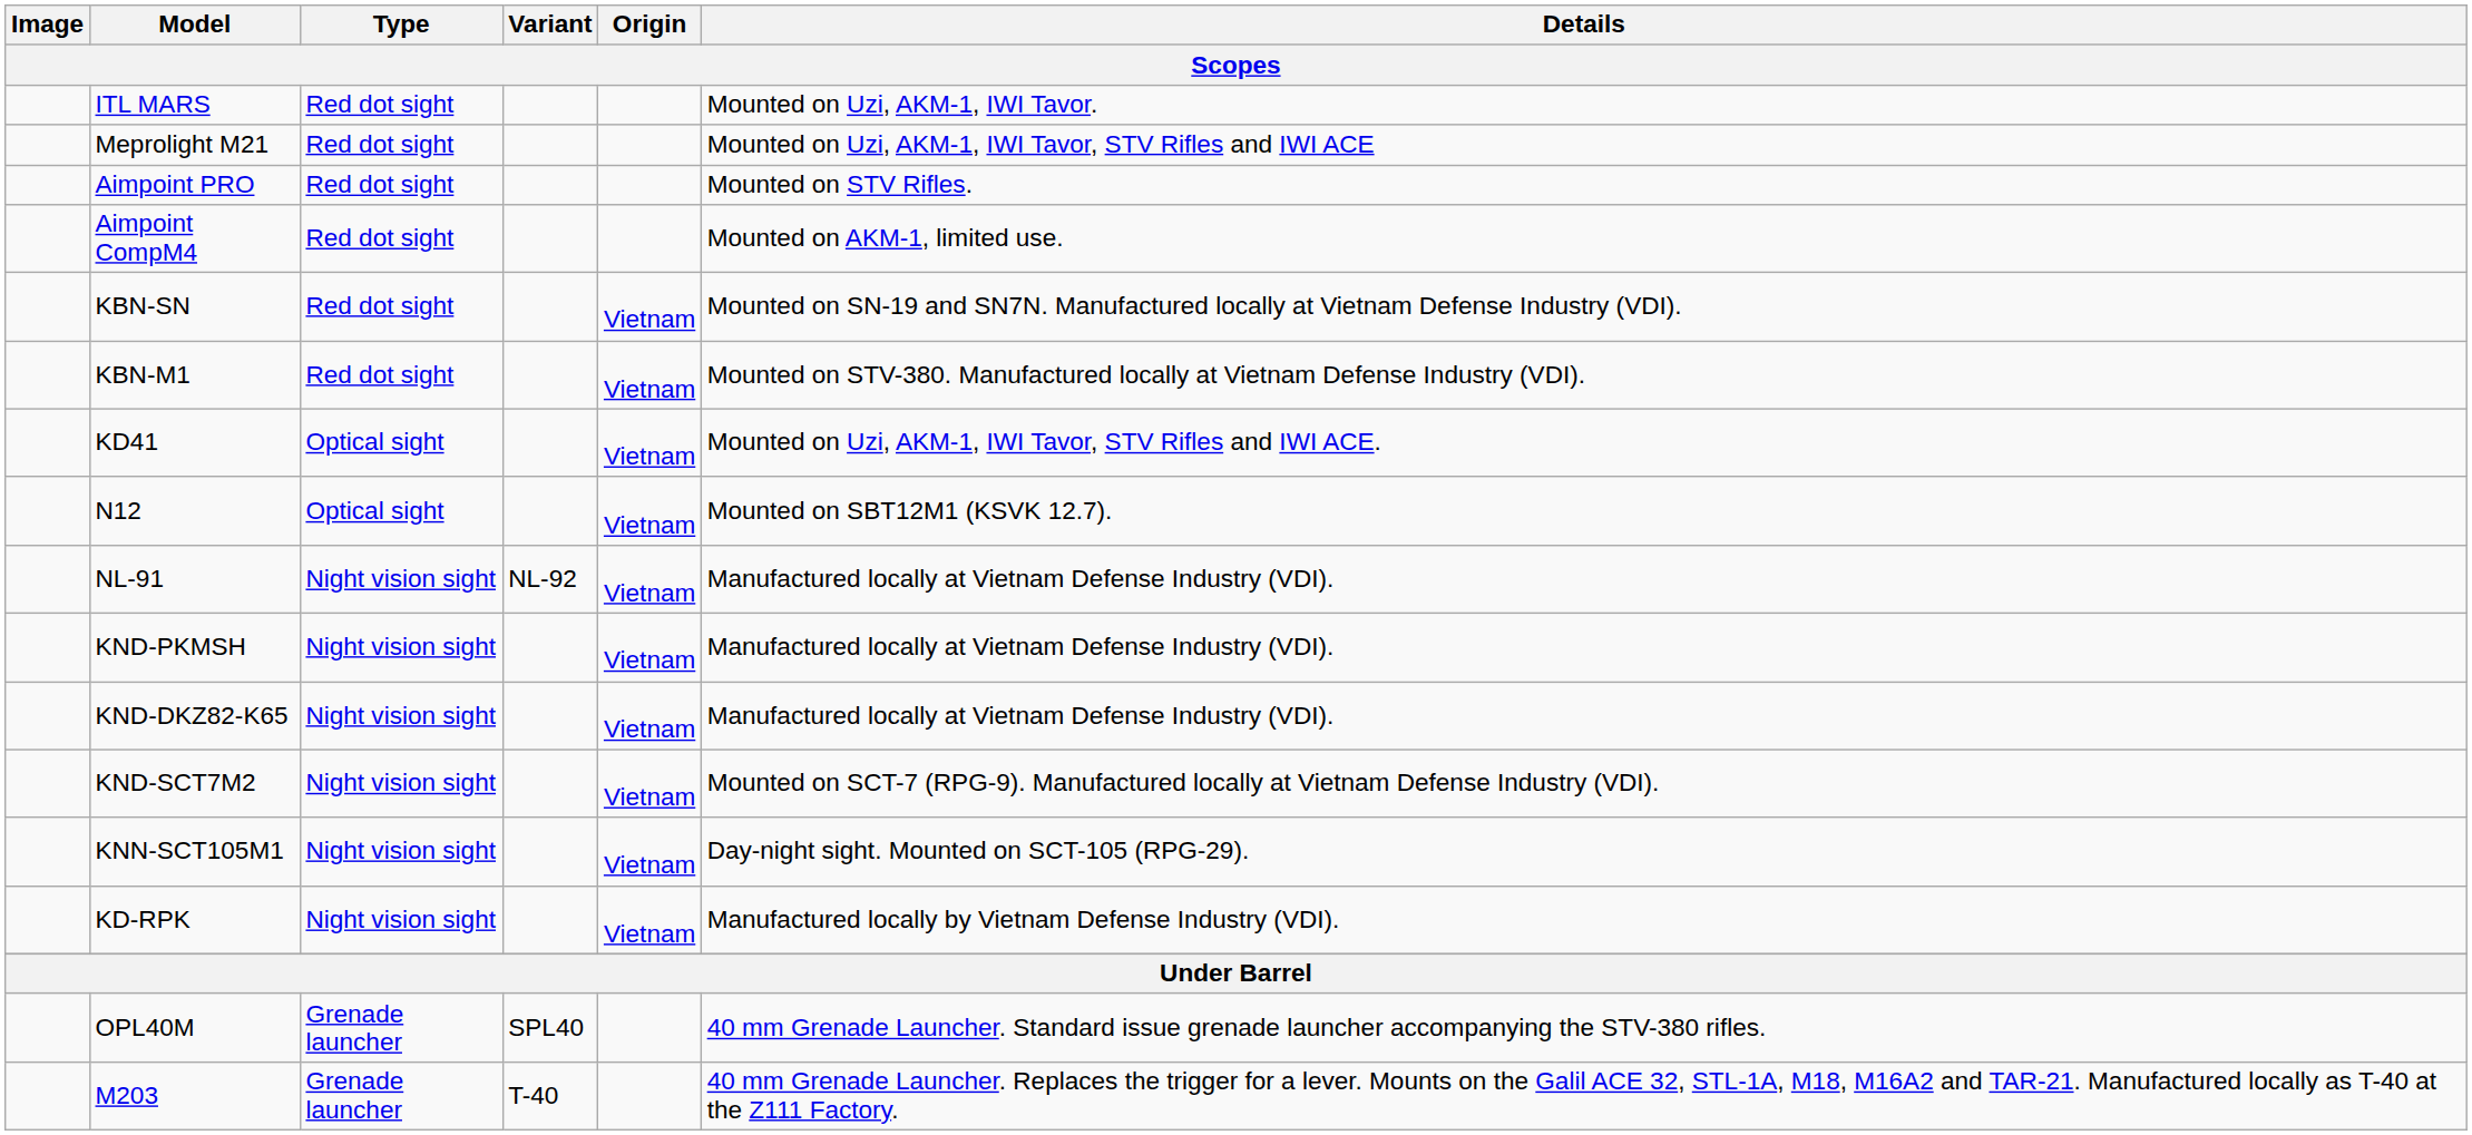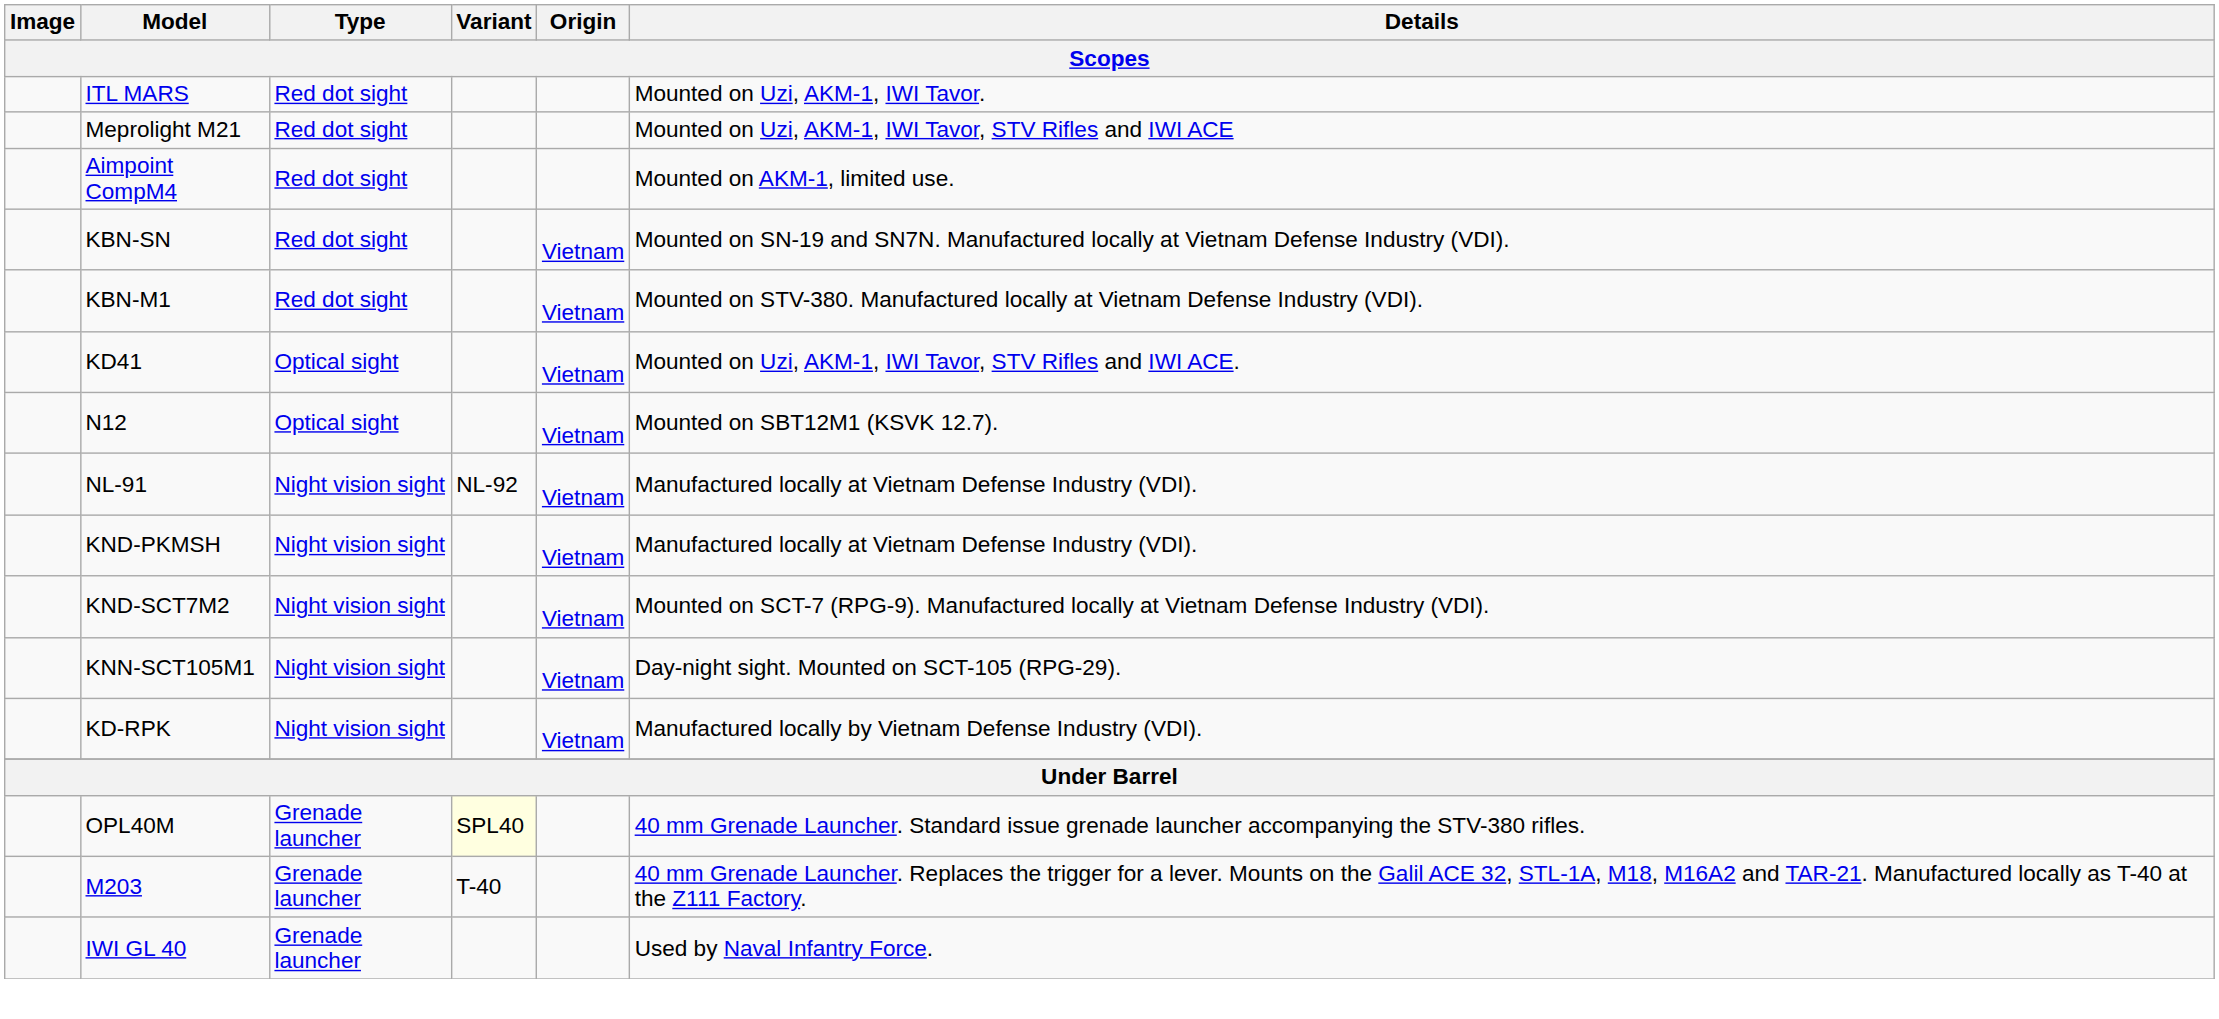- row: Aimpoint PRO | Red dot sight | Mounted on STV Rifles.
- row: KND-DKZ82-K65 | Night vision sight | Vietnam | Manufactured locally at Vietnam Defense Industry (VDI).
OPL40M | Variant: no background -> lightyellow background
+ row: IWI GL 40 | Grenade launcher | Used by Naval Infantry Force.
